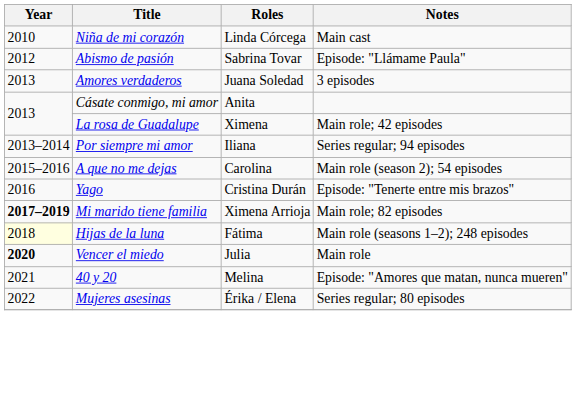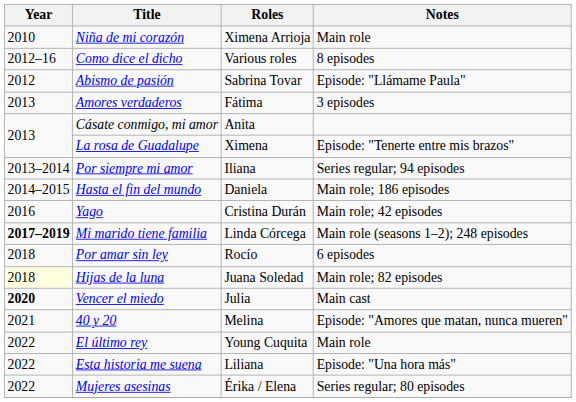Niña de mi corazón | Roles: Linda Córcega -> Ximena Arrioja
Niña de mi corazón | Notes: Main cast -> Main role
+ row: 2012–16 | Como dice el dicho | Various roles | 8 episodes
Amores verdaderos | Roles: Juana Soledad -> Fátima
La rosa de Guadalupe | Notes: Main role; 42 episodes -> Episode: "Tenerte entre mis brazos"
+ row: 2014–2015 | Hasta el fin del mundo | Daniela | Main role; 186 episodes
- row: 2015–2016 | A que no me dejas | Carolina | Main role (season 2); 54 episodes
Yago | Notes: Episode: "Tenerte entre mis brazos" -> Main role; 42 episodes
Mi marido tiene familia | Roles: Ximena Arrioja -> Linda Córcega
Mi marido tiene familia | Notes: Main role; 82 episodes -> Main role (seasons 1–2); 248 episodes
+ row: 2018 | Por amar sin ley | Rocío | 6 episodes
Hijas de la luna | Roles: Fátima -> Juana Soledad
Hijas de la luna | Notes: Main role (seasons 1–2); 248 episodes -> Main role; 82 episodes
Vencer el miedo | Notes: Main role -> Main cast
+ row: 2022 | El último rey | Young Cuquita | Main role
+ row: 2022 | Esta historia me suena | Liliana | Episode: "Una hora más"
